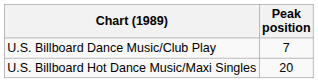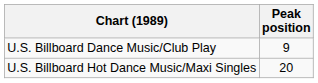U.S. Billboard Dance Music/Club Play | Peak position: 7 -> 9
